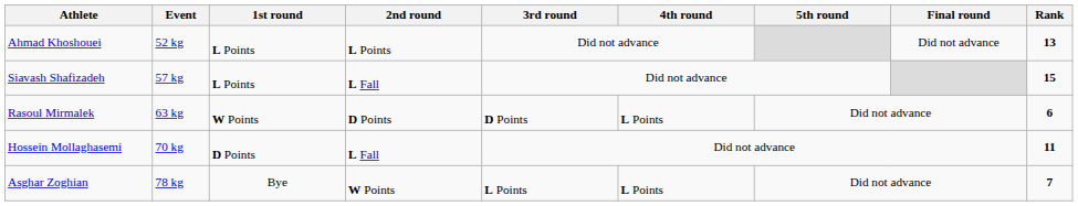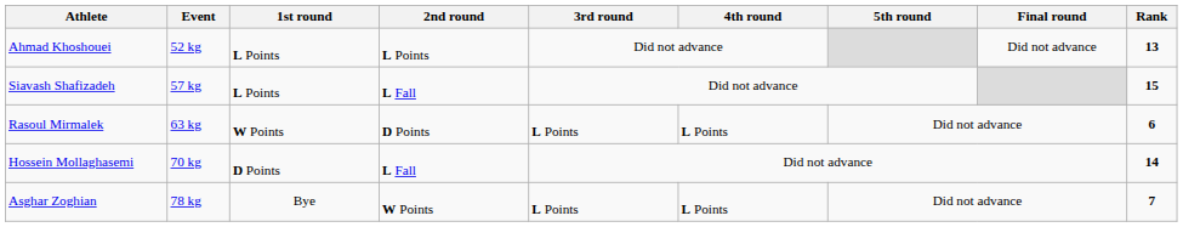Rasoul Mirmalek | 3rd round: D Points -> L Points
Hossein Mollaghasemi | Rank: 11 -> 14
